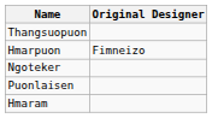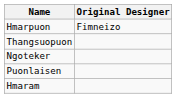rows swapped: Hmarpuon <-> Thangsuopuon
